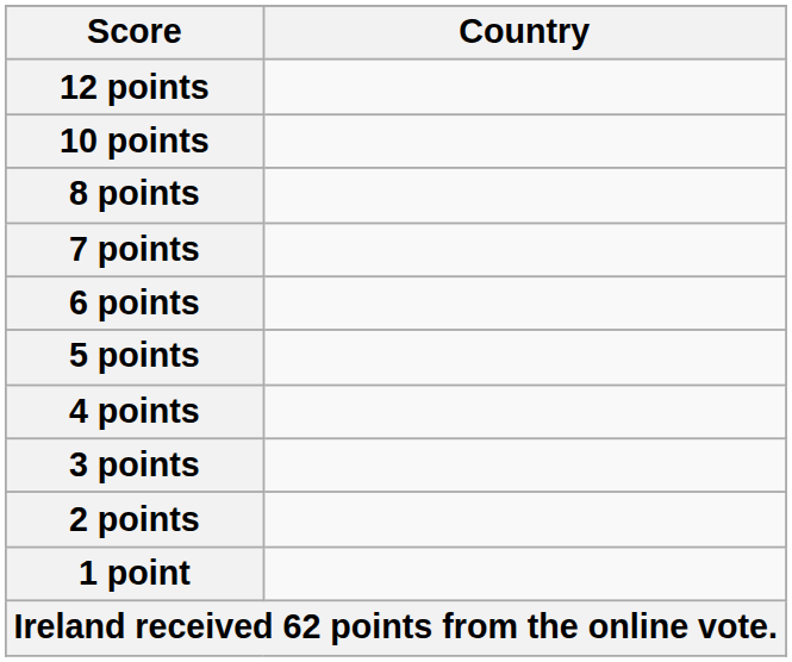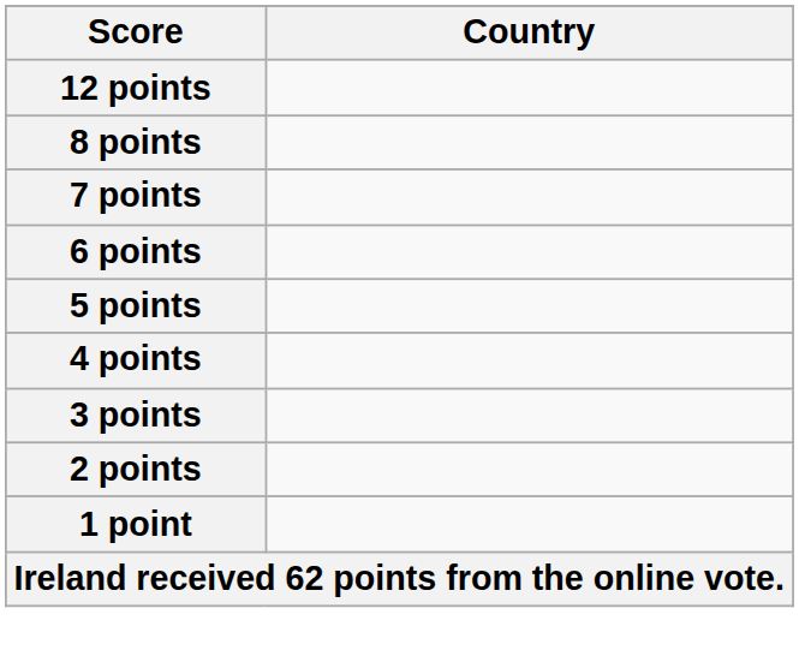- row: 10 points
